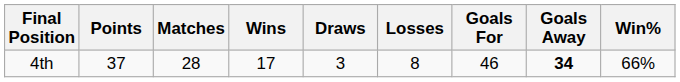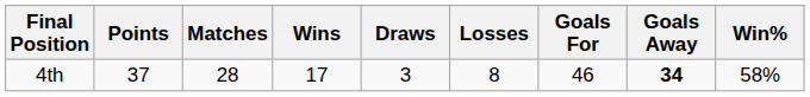4th | Win%: 66% -> 58%
